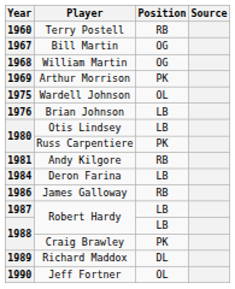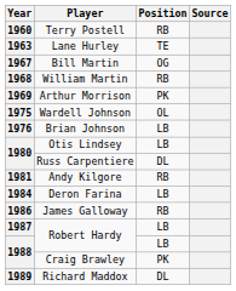+ row: 1963 | Lane Hurley | TE
William Martin | Position: OG -> RB
Russ Carpentiere | Position: PK -> DL
- row: 1990 | Jeff Fortner | OL
